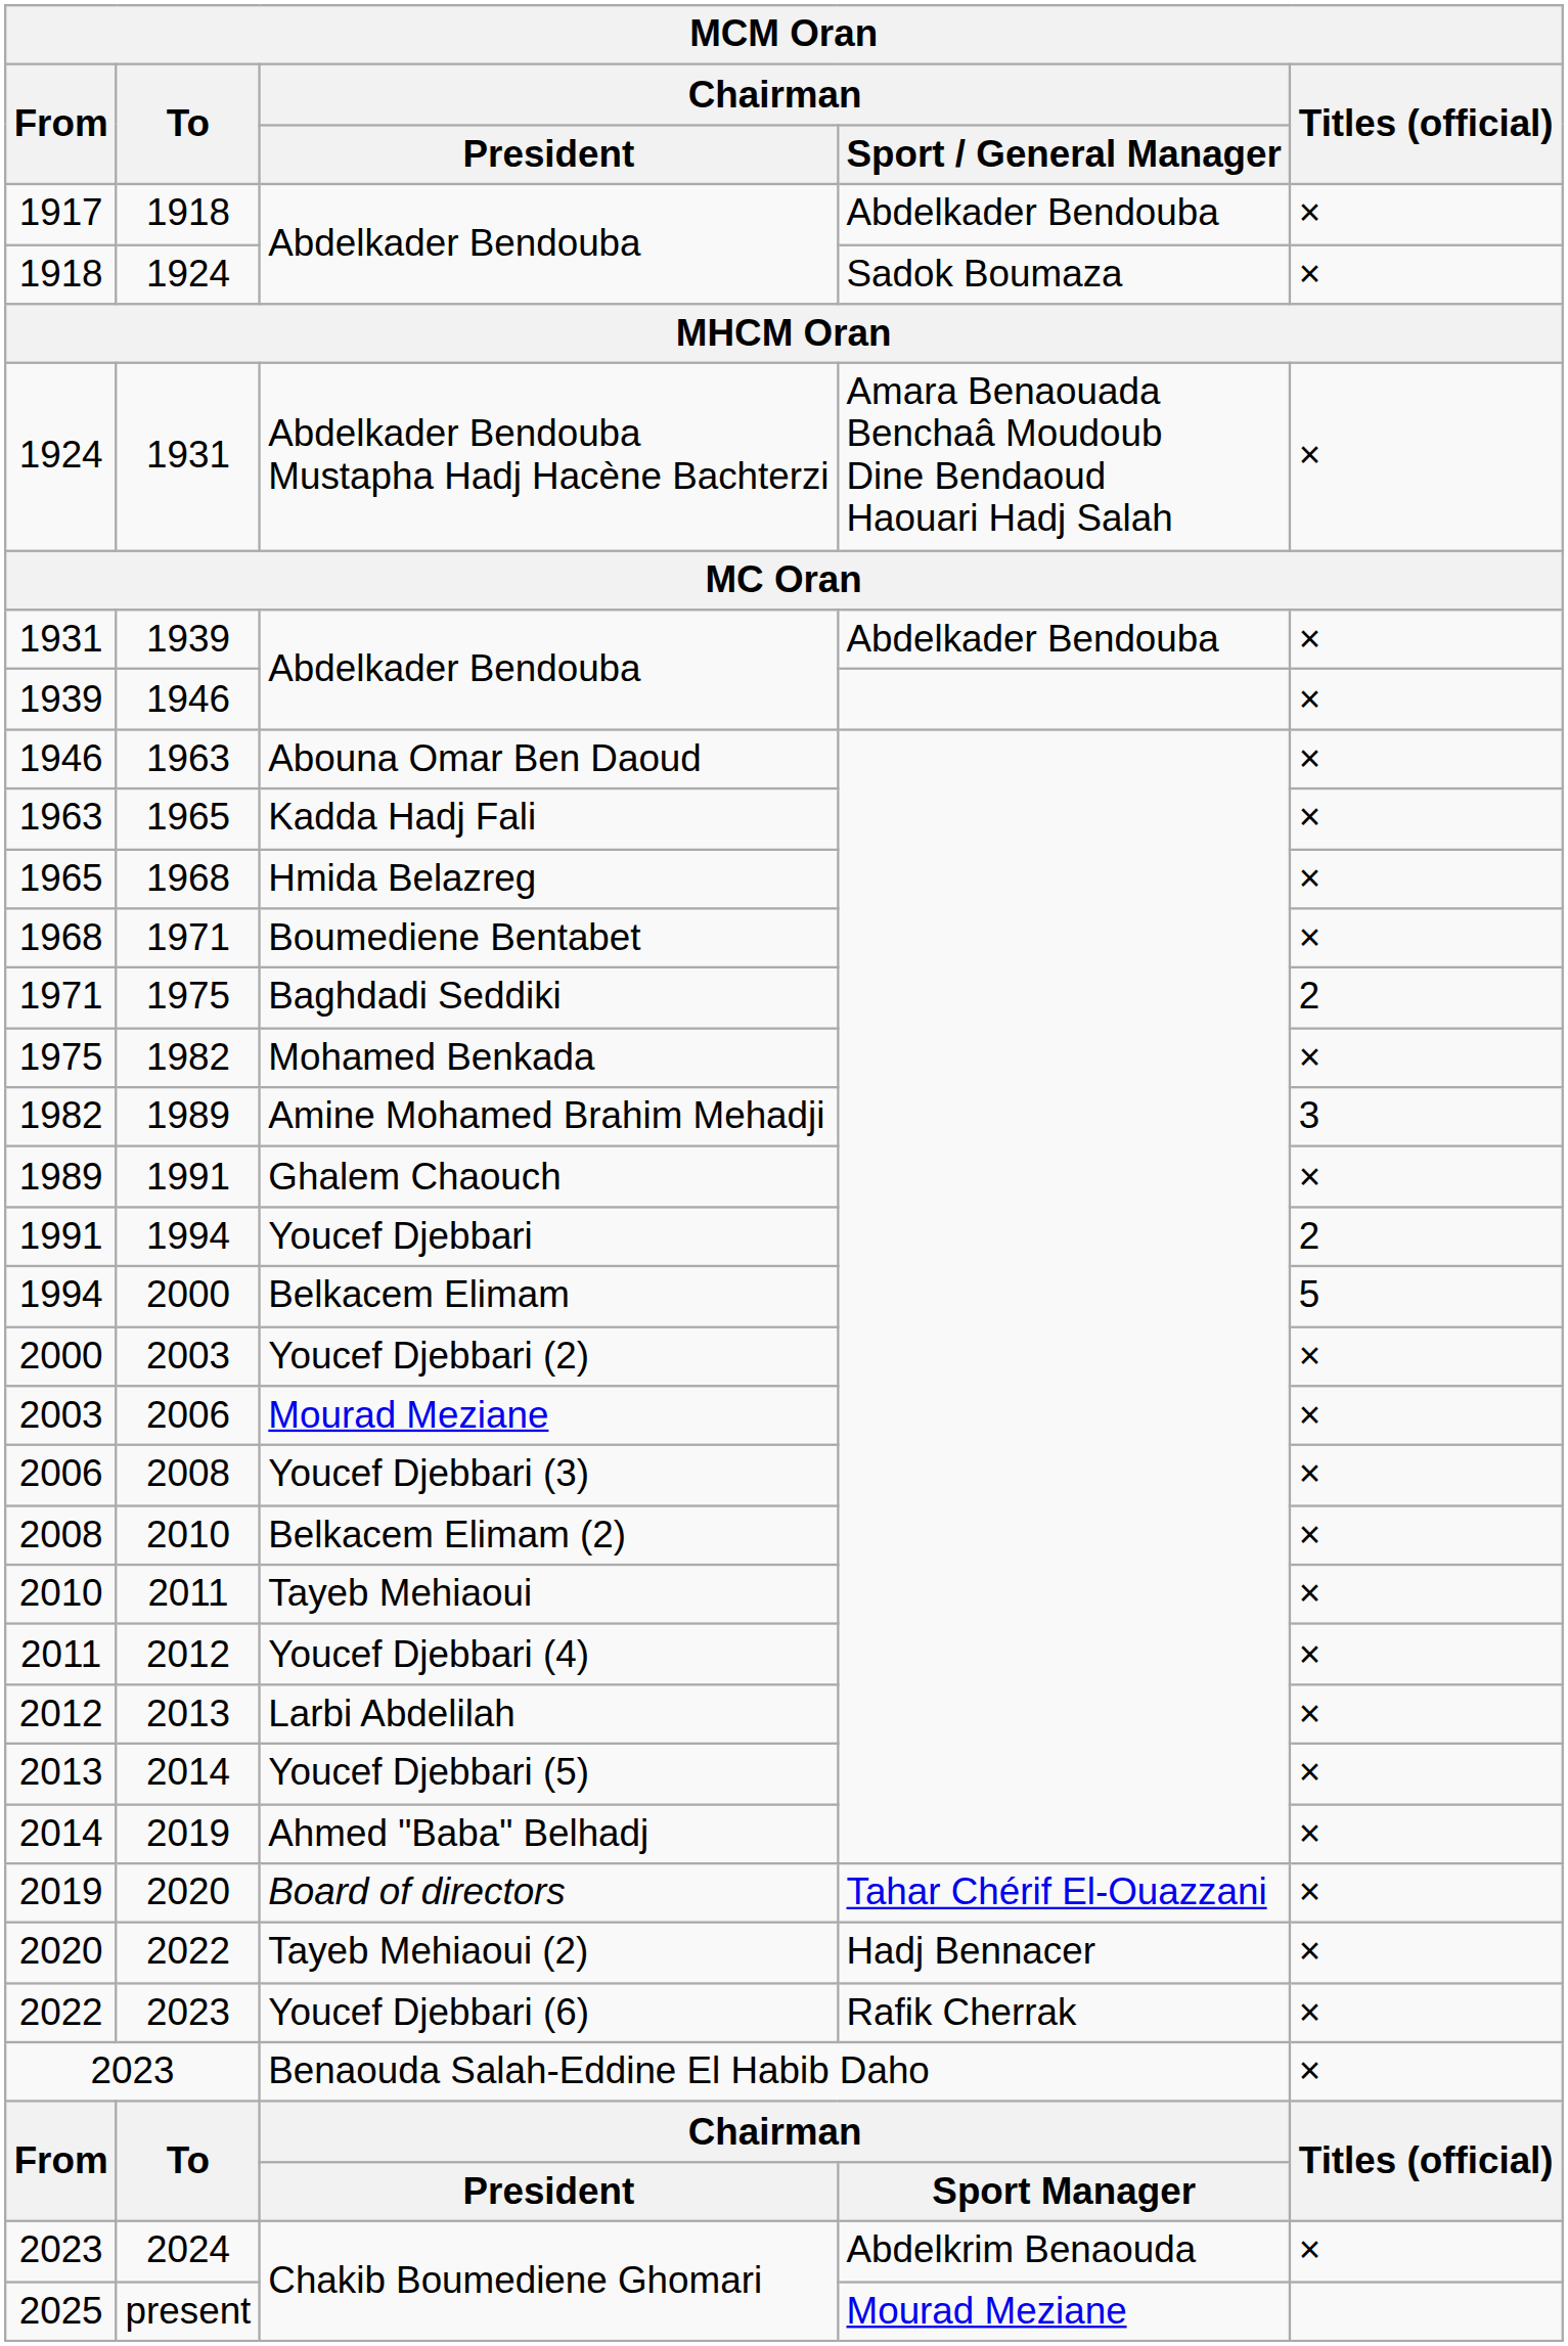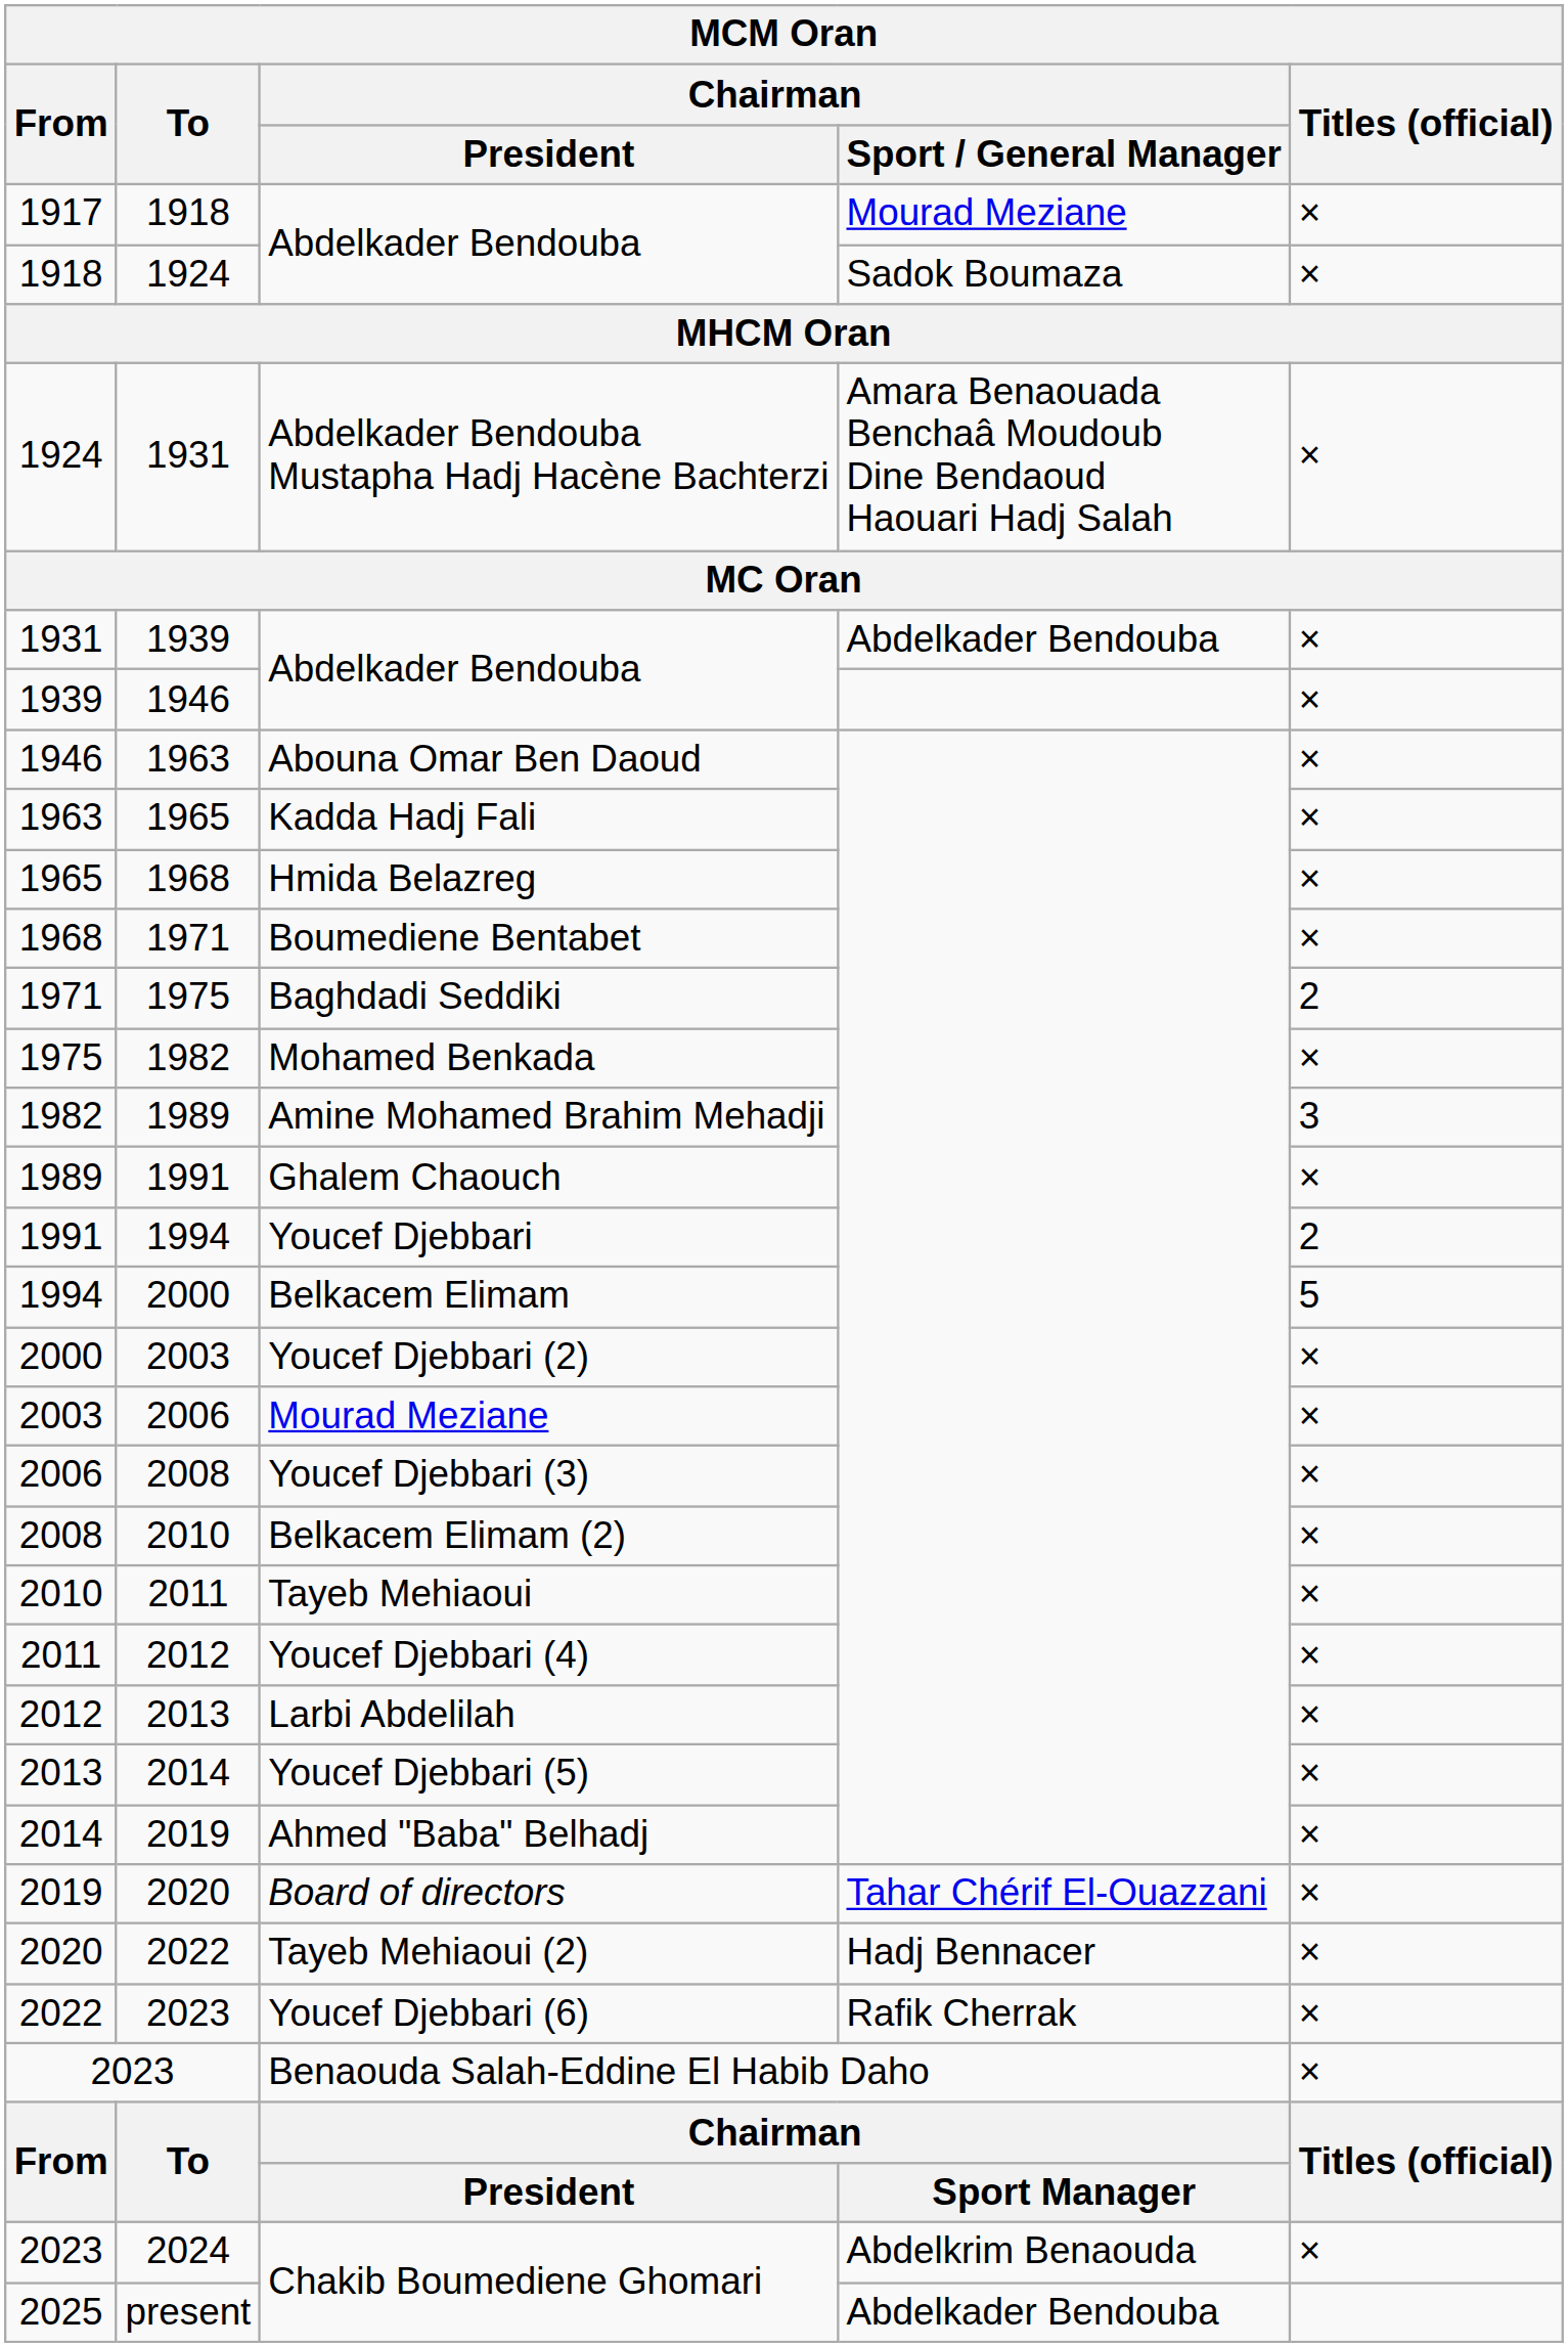1917 | Chairman / Sport / General Manager: Abdelkader Bendouba -> Mourad Meziane
2025 | Chairman / Sport / General Manager: Mourad Meziane -> Abdelkader Bendouba
